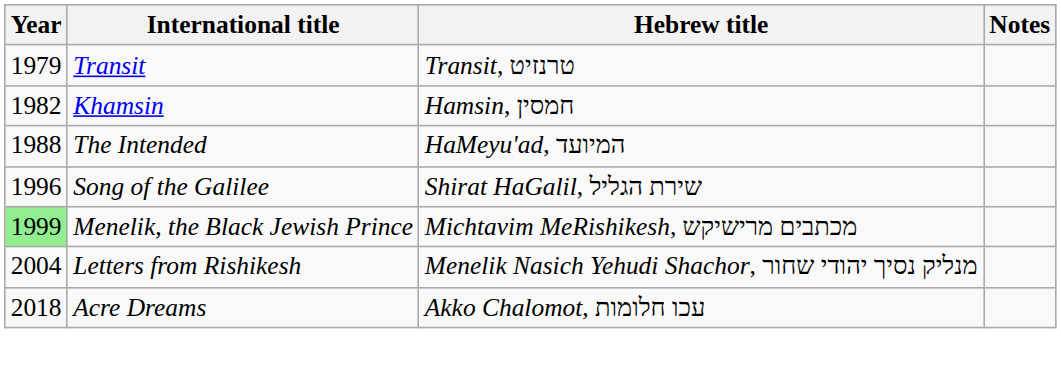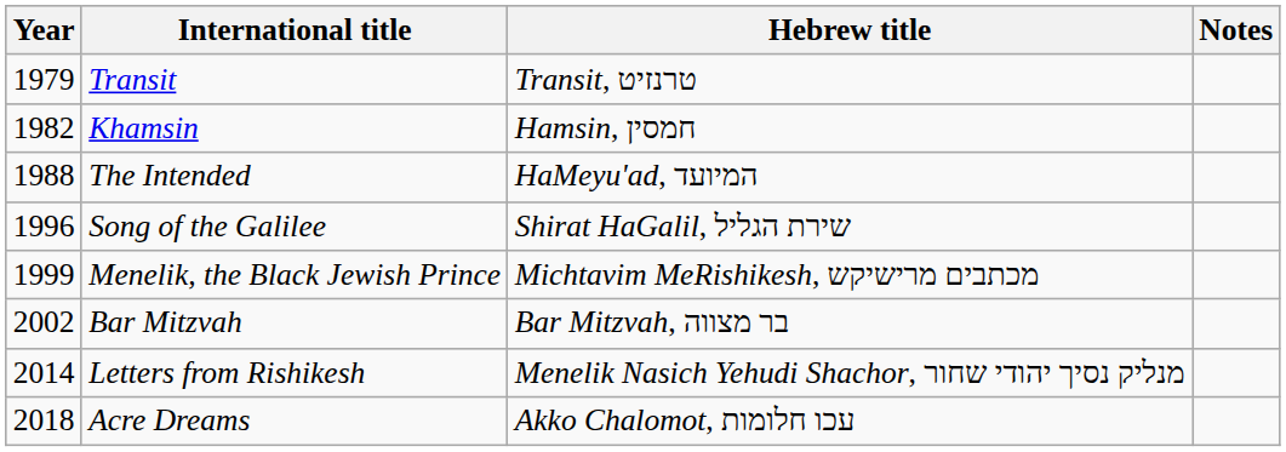Menelik, the Black Jewish Prince | Year: lightgreen background -> no background
+ row: 2002 | Bar Mitzvah | Bar Mitzvah, בר מצווה
Letters from Rishikesh | Year: 2004 -> 2014
